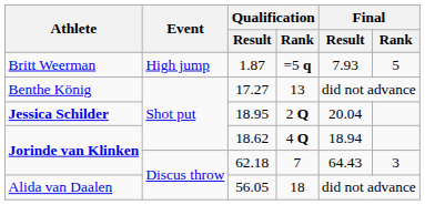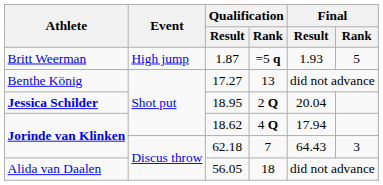1.87 | Final / Result: 7.93 -> 1.93
18.62 | Final / Result: 18.94 -> 17.94
